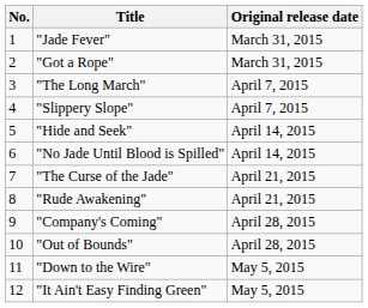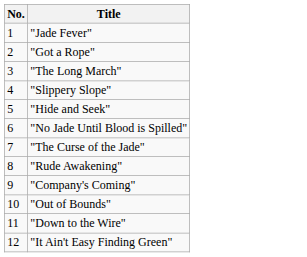- column: Original release date | March 31, 2015 | March 31, 2015 | April 7, 2015 | April 7, 2015 | April 14, 2015 | April 14, 2015 | April 21, 2015 | April 21, 2015 | April 28, 2015 | April 28, 2015 | May 5, 2015 | May 5, 2015
